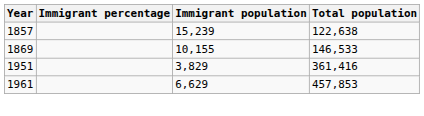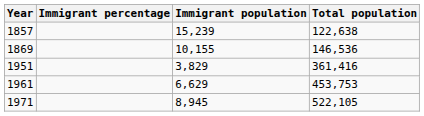1869 | Total population: 146,533 -> 146,536
1961 | Total population: 457,853 -> 453,753
+ row: 1971 | 8,945 | 522,105
